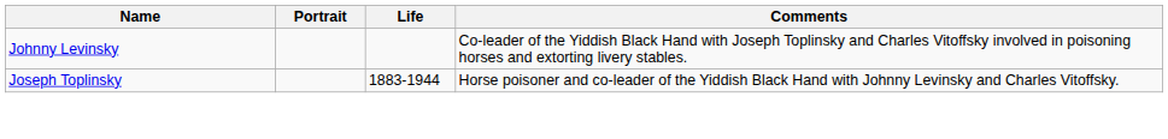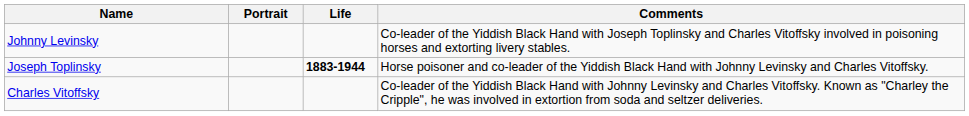Joseph Toplinsky | Life: normal -> bold
+ row: Charles Vitoffsky | Co-leader of the Yiddish Black Hand with Johnny Levinsky and Charles Vitoffsky. Known as "Charley the Cripple", he was involved in extortion from soda and seltzer deliveries.
